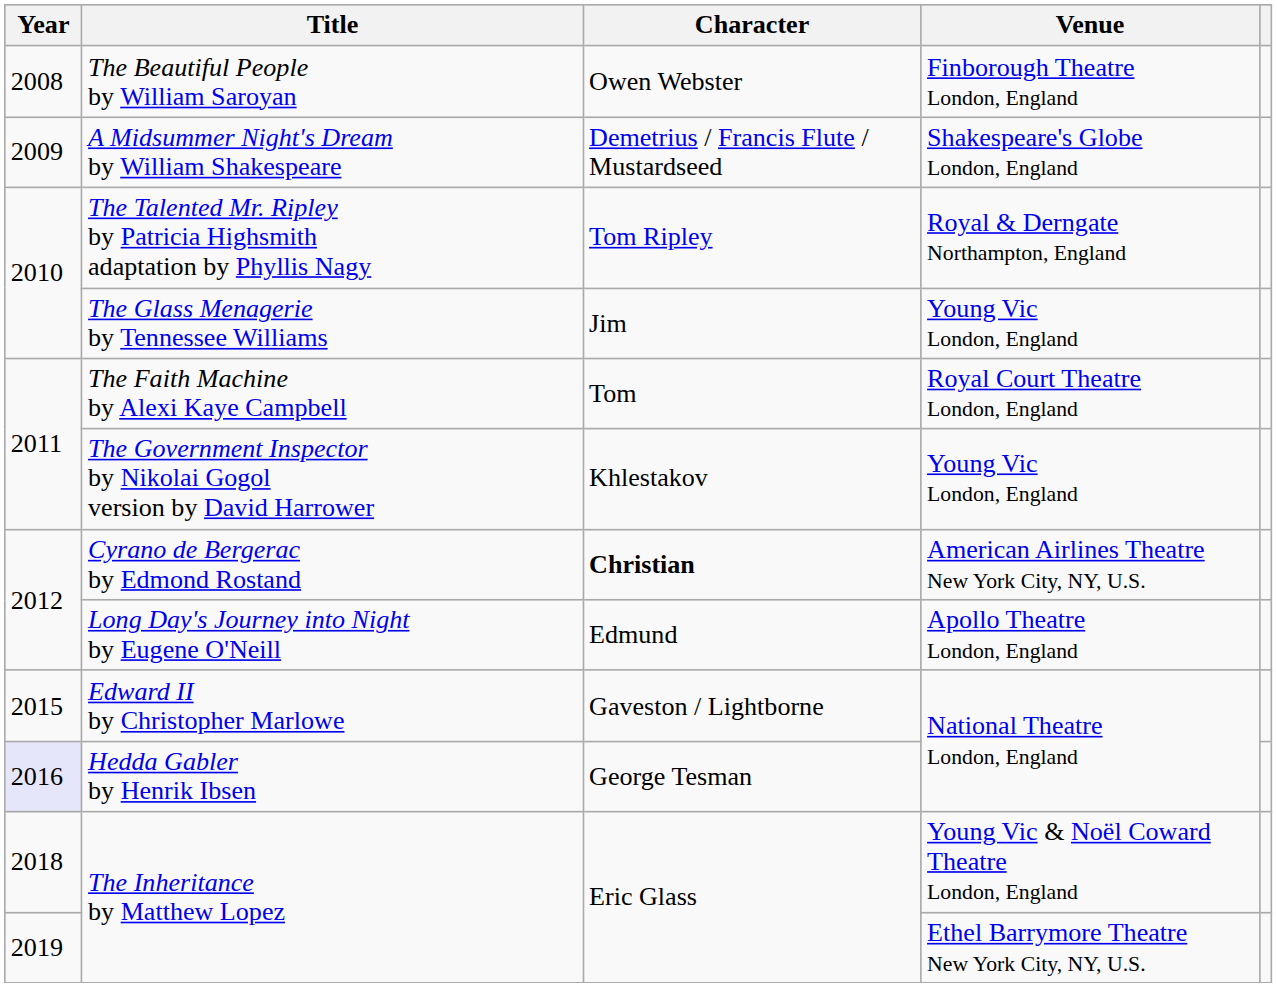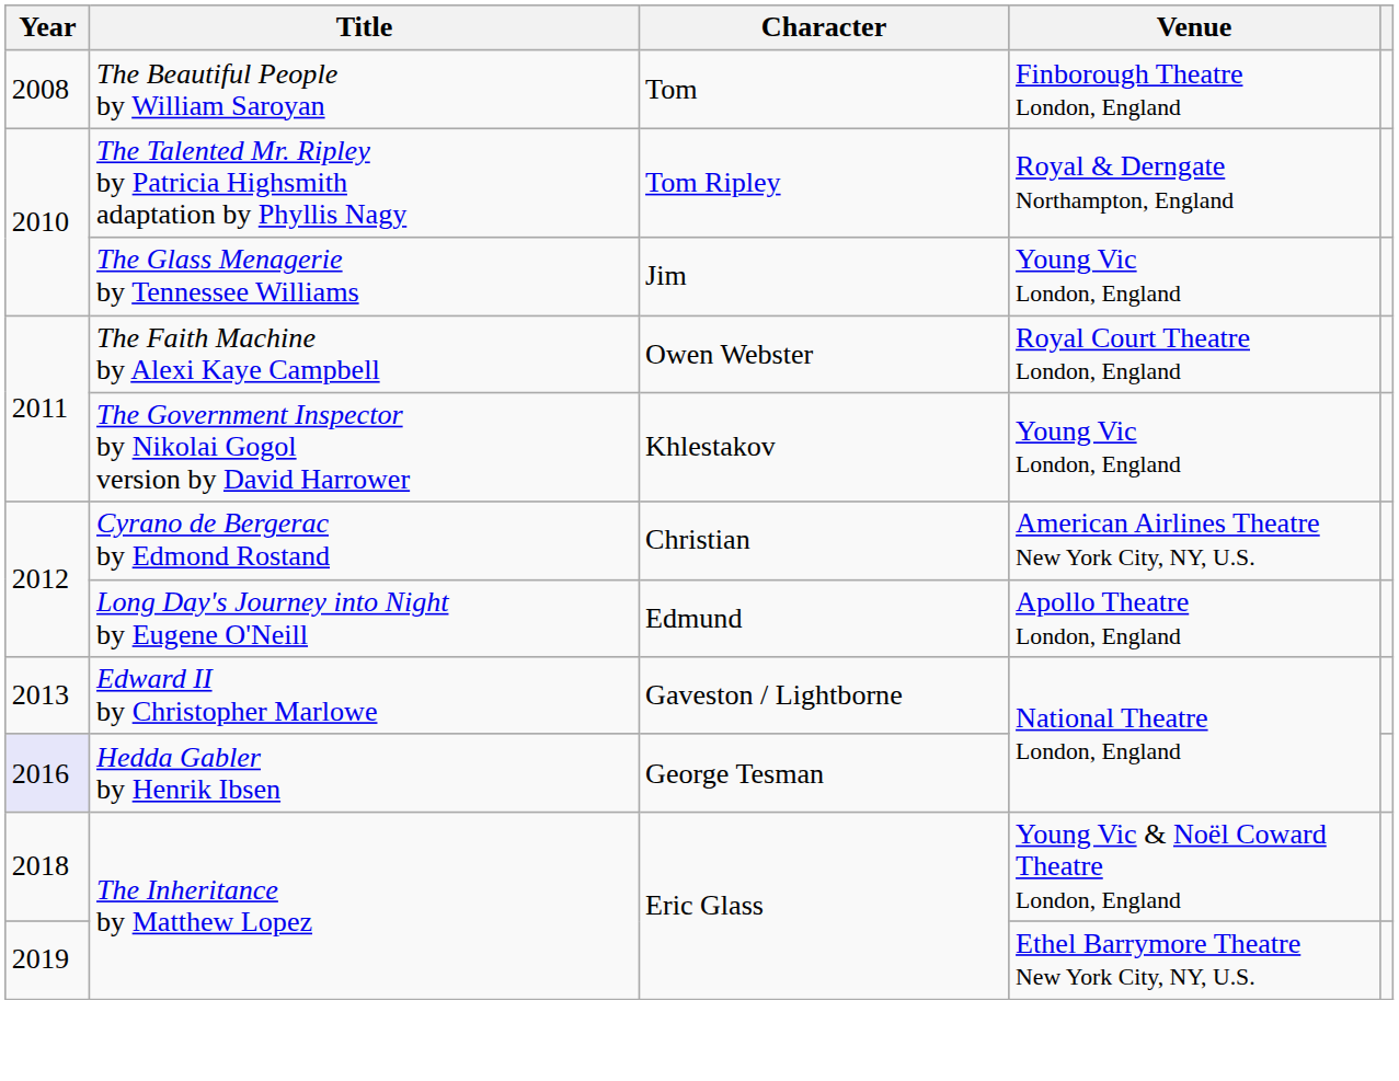The Beautiful People by William Saroyan | Character: Owen Webster -> Tom
- row: 2009 | A Midsummer Night's Dream by William Shakespeare | Demetrius / Francis Flute / Mustardseed | Shakespeare's Globe London, England
The Faith Machine by Alexi Kaye Campbell | Character: Tom -> Owen Webster
Cyrano de Bergerac by Edmond Rostand | Character: bold -> normal
Edward II by Christopher Marlowe | Year: 2015 -> 2013
